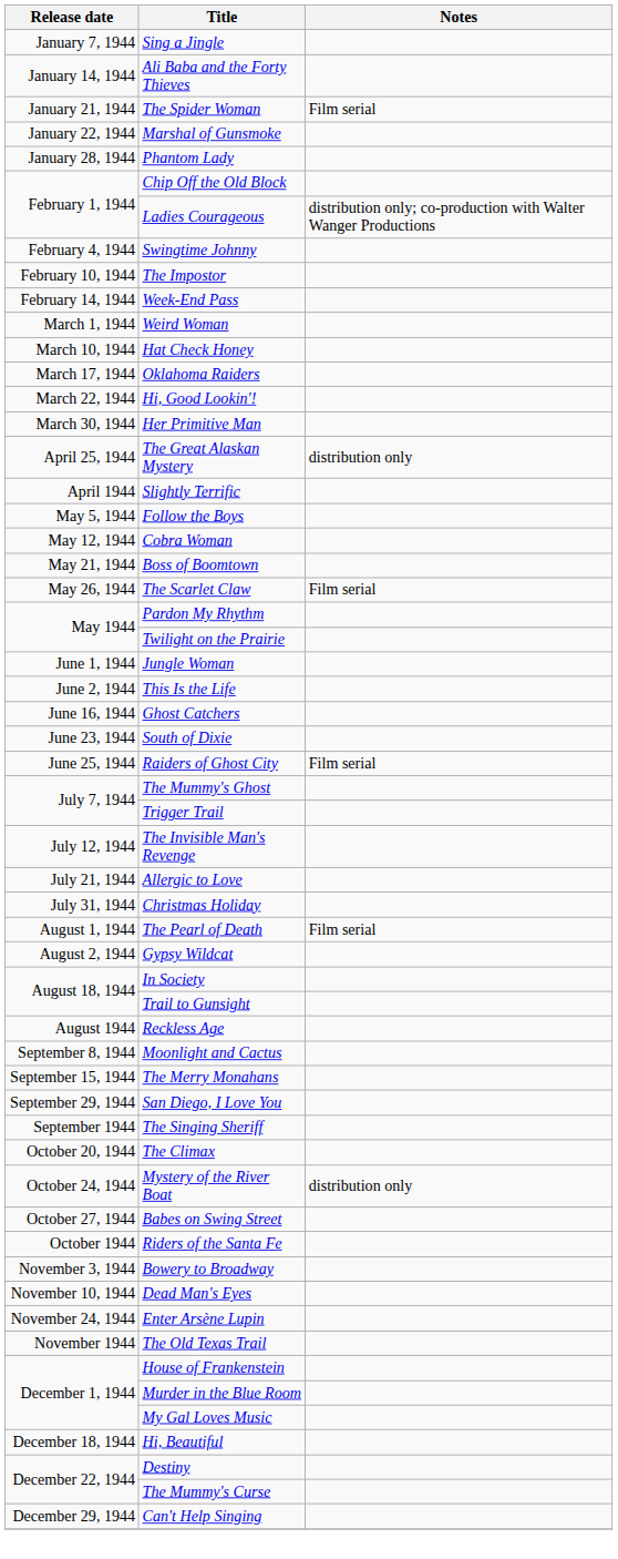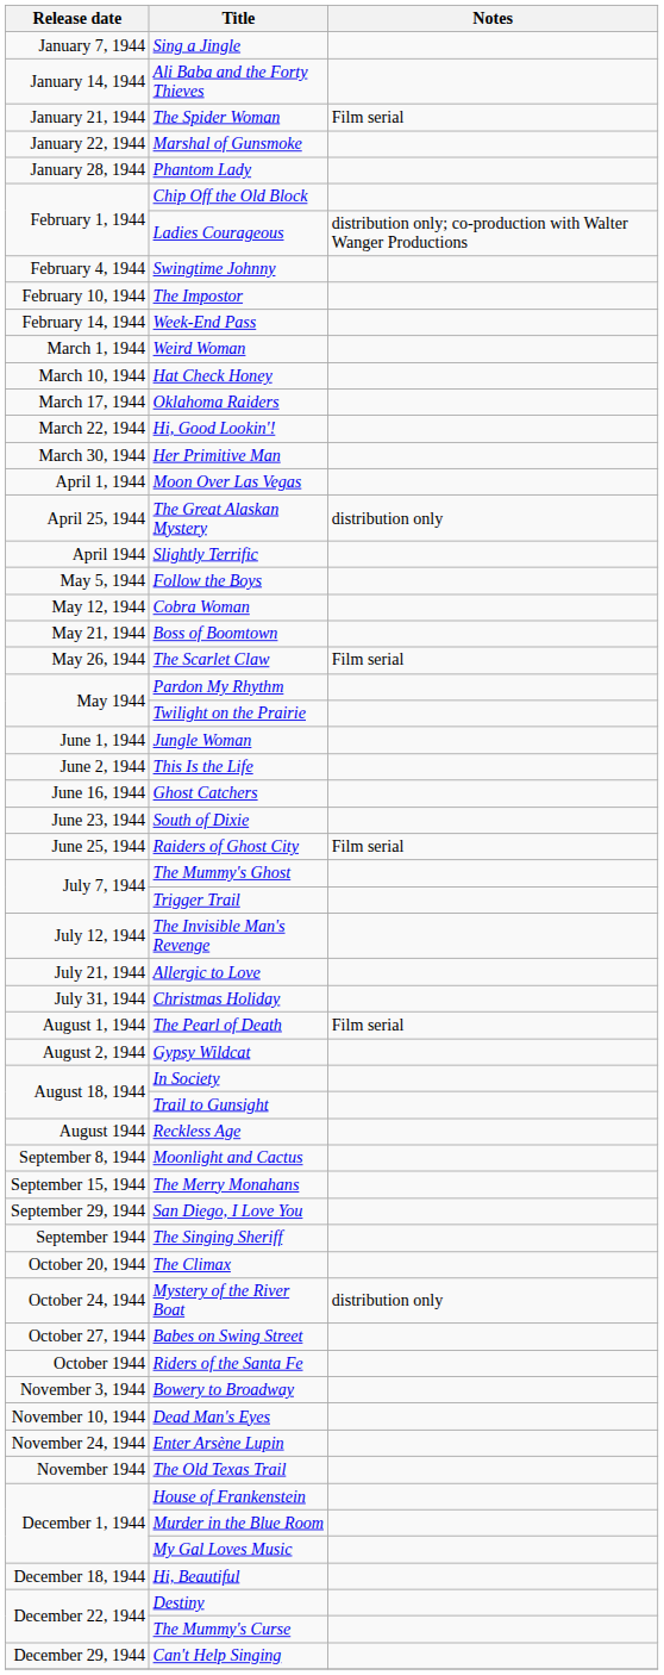+ row: April 1, 1944 | Moon Over Las Vegas
